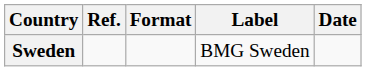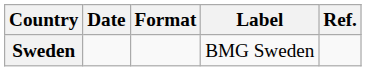columns swapped: Date <-> Ref.
